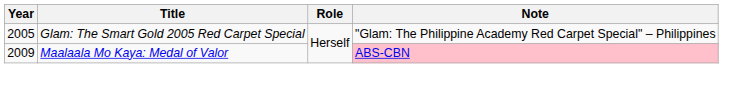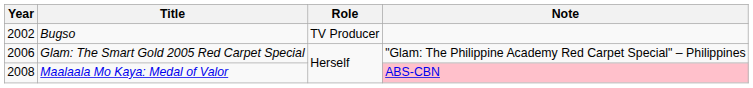+ row: 2002 | Bugso | TV Producer
Glam: The Smart Gold 2005 Red Carpet Special | Year: 2005 -> 2006
Maalaala Mo Kaya: Medal of Valor | Year: 2009 -> 2008
